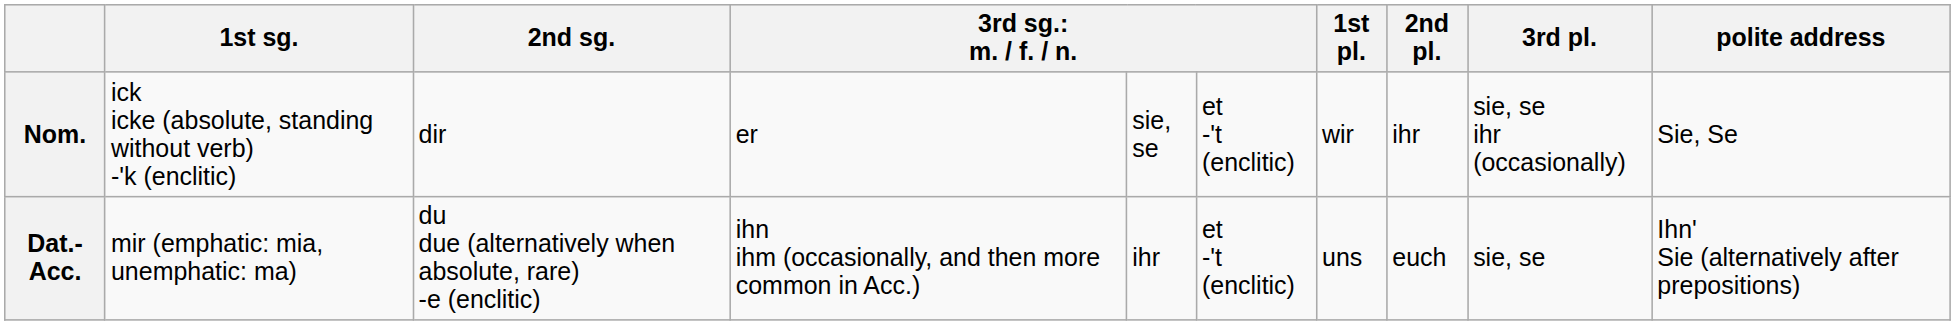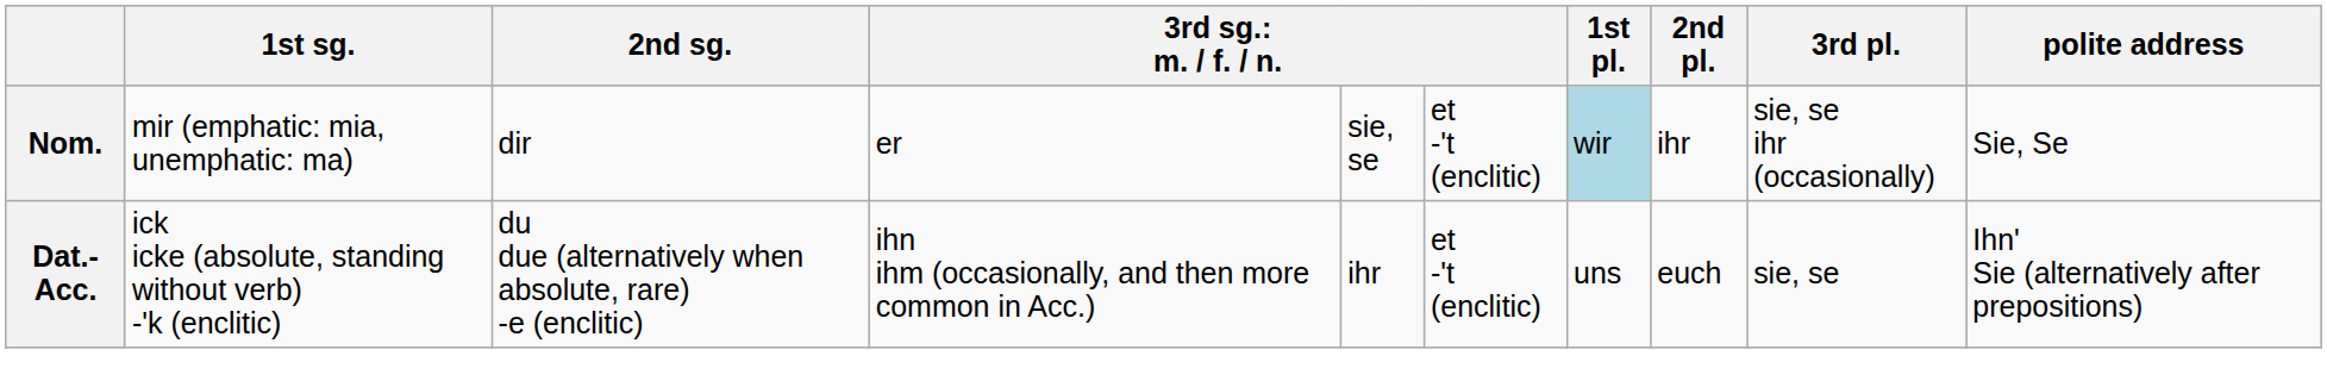Nom. | 1st sg.: ick icke (absolute, standing without verb) -'k (enclitic) -> mir (emphatic: mia, unemphatic: ma)
Nom. | 1st pl.: no background -> lightblue background
Dat.-Acc. | 1st sg.: mir (emphatic: mia, unemphatic: ma) -> ick icke (absolute, standing without verb) -'k (enclitic)
